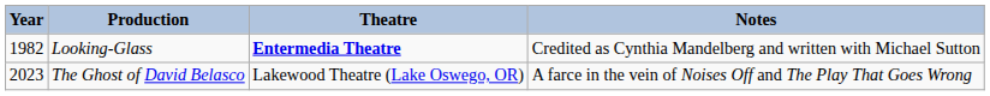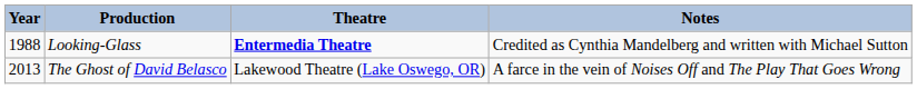Looking-Glass | Year: 1982 -> 1988
The Ghost of David Belasco | Year: 2023 -> 2013
